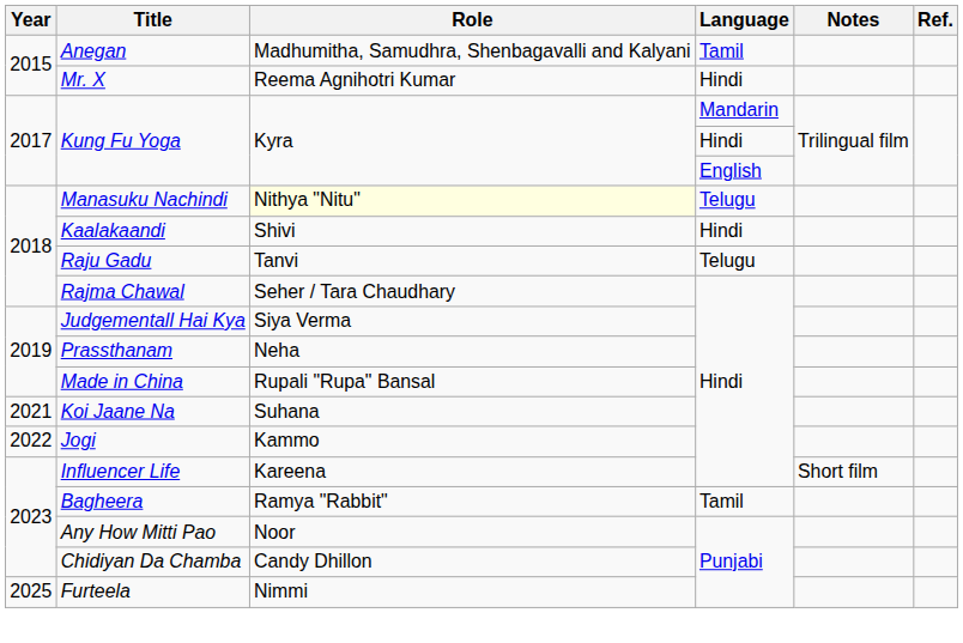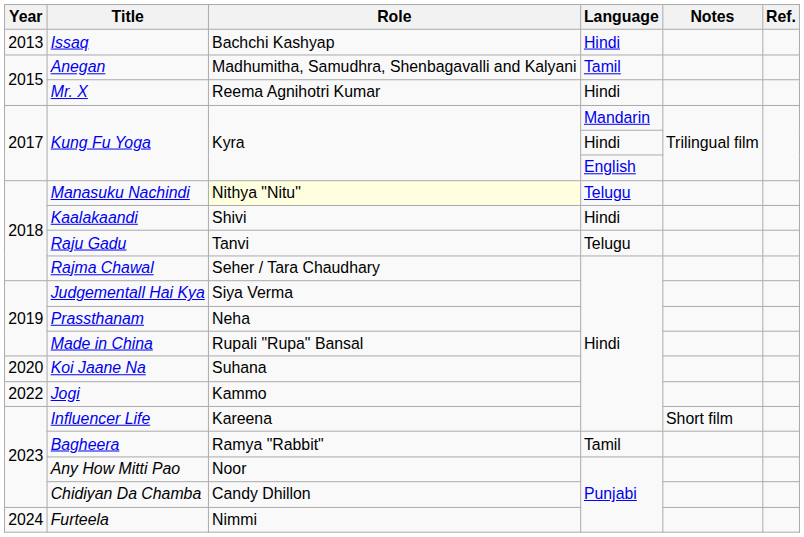+ row: 2013 | Issaq | Bachchi Kashyap | Hindi
Koi Jaane Na | Year: 2021 -> 2020
Furteela | Year: 2025 -> 2024
